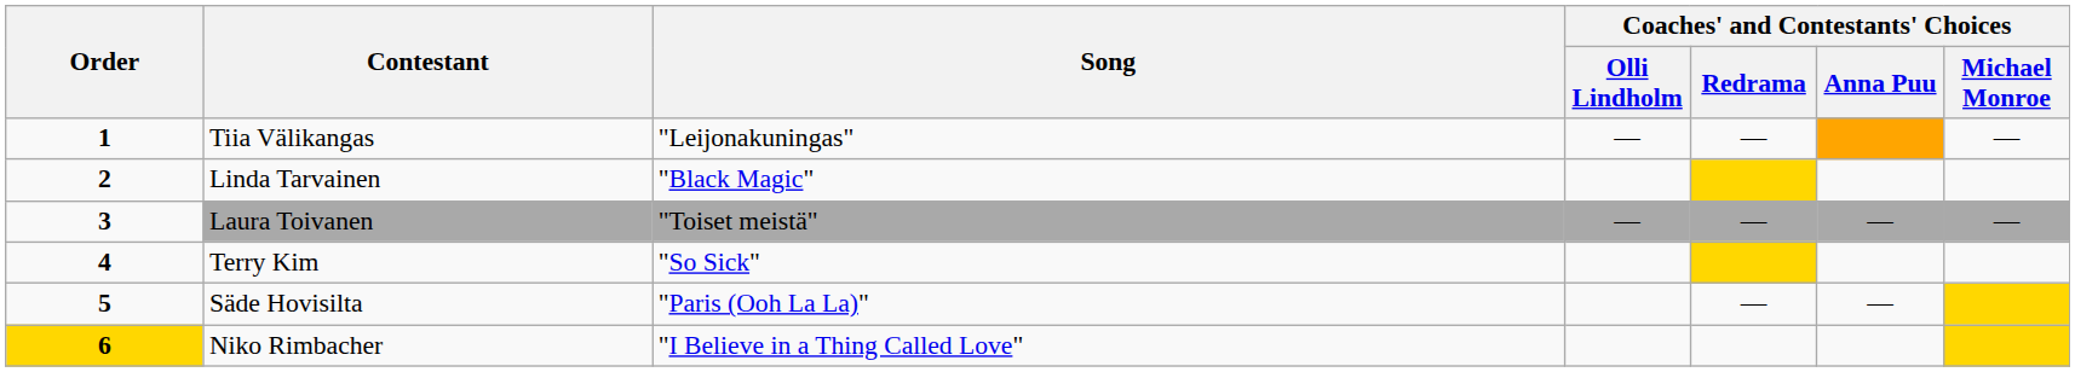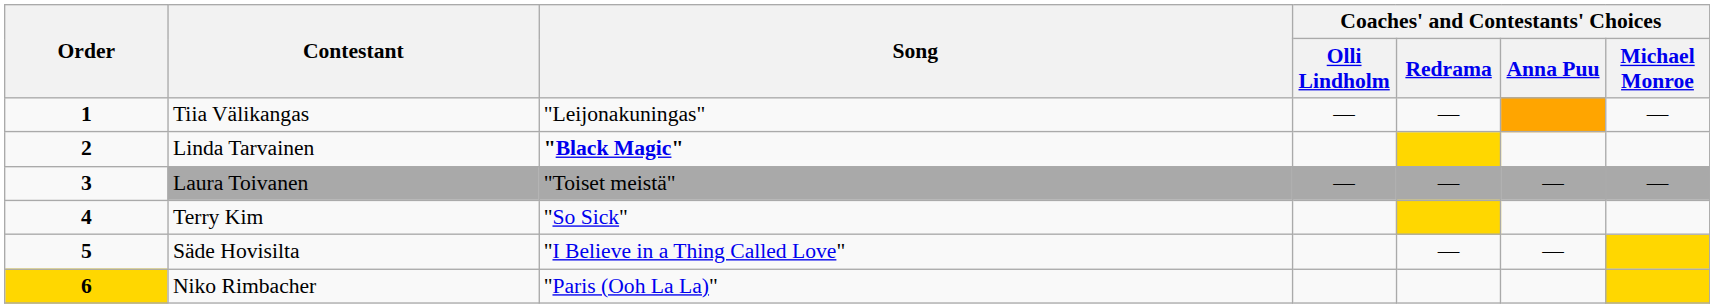Linda Tarvainen | Song: normal -> bold
Säde Hovisilta | Song: "Paris (Ooh La La)" -> "I Believe in a Thing Called Love"
Niko Rimbacher | Song: "I Believe in a Thing Called Love" -> "Paris (Ooh La La)"
